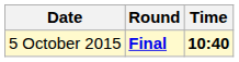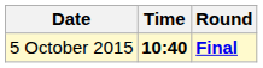columns swapped: Time <-> Round
